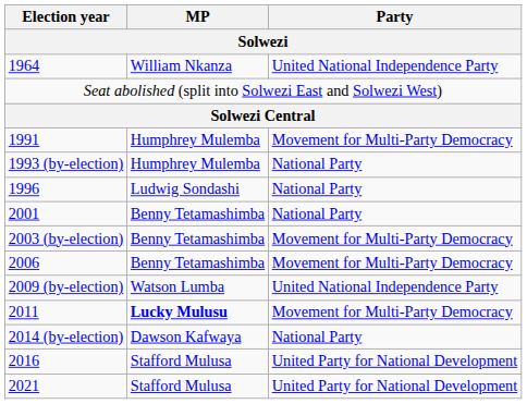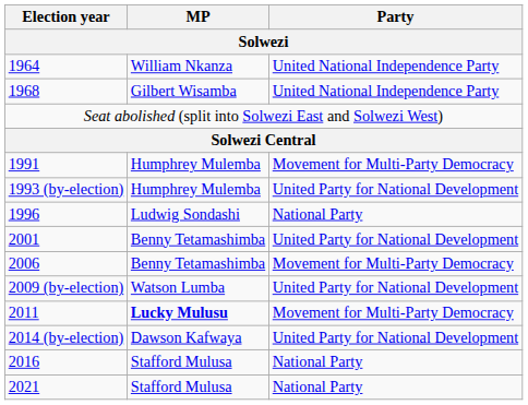+ row: 1968 | Gilbert Wisamba | United National Independence Party
1993 (by-election) | Party: National Party -> United Party for National Development
2001 | Party: National Party -> United Party for National Development
- row: 2003 (by-election) | Benny Tetamashimba | Movement for Multi-Party Democracy
2009 (by-election) | Party: United National Independence Party -> United Party for National Development
2014 (by-election) | Party: National Party -> United Party for National Development
2016 | Party: United Party for National Development -> National Party
2021 | Party: United Party for National Development -> National Party
